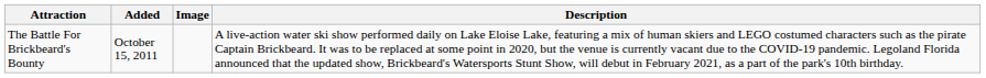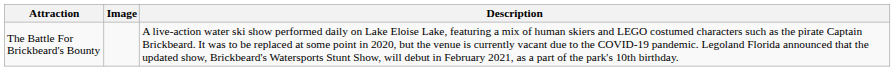- column: Added | October 15, 2011
